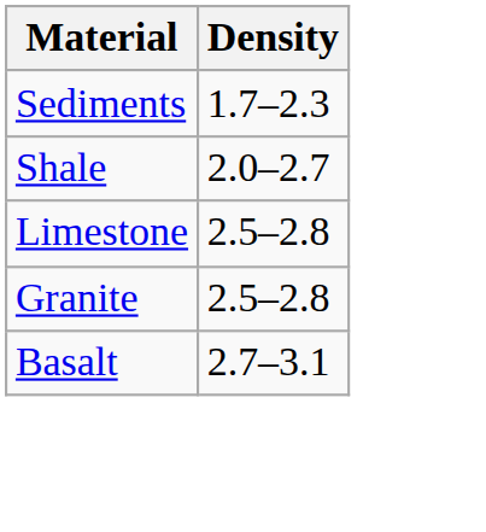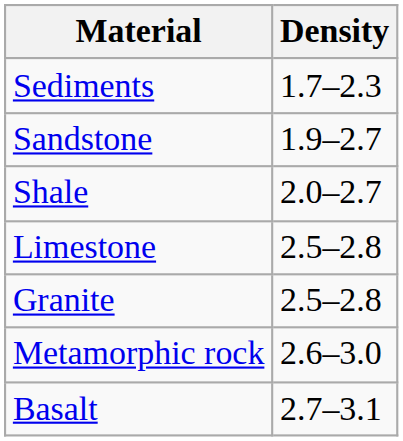+ row: Sandstone | 1.9–2.7
+ row: Metamorphic rock | 2.6–3.0
